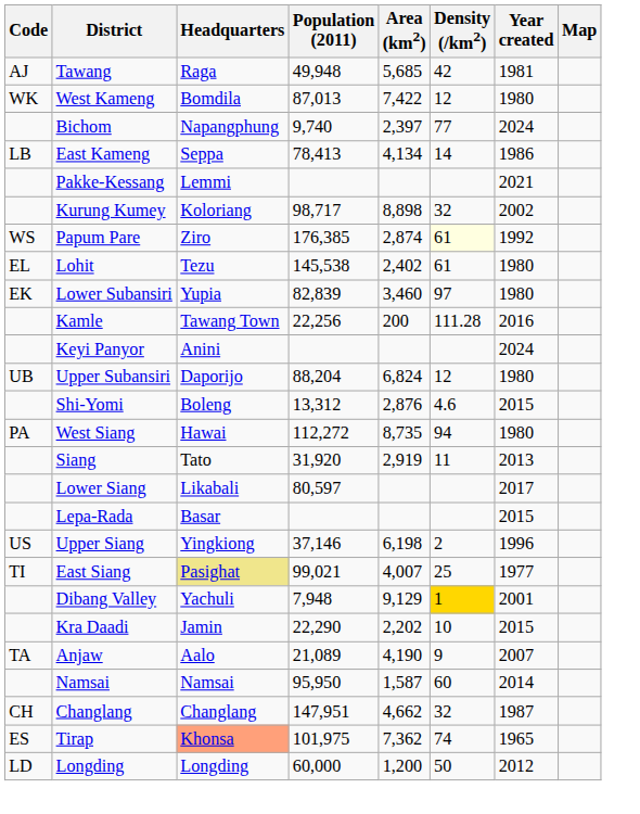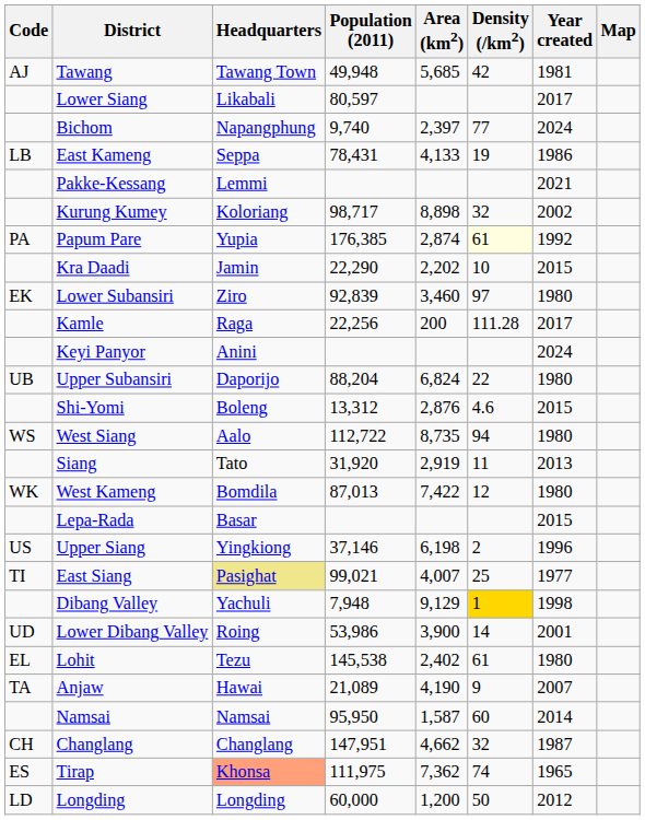Tawang | Headquarters: Raga -> Tawang Town
rows swapped: West Kameng <-> Lower Siang
East Kameng | Population (2011): 78,413 -> 78,431
East Kameng | Area (km2): 4,134 -> 4,133
East Kameng | Density (/km2): 14 -> 19
Papum Pare | Code: WS -> PA
Papum Pare | Headquarters: Ziro -> Yupia
rows swapped: Kra Daadi <-> Lohit
Lower Subansiri | Headquarters: Yupia -> Ziro
Lower Subansiri | Population (2011): 82,839 -> 92,839
Kamle | Headquarters: Tawang Town -> Raga
Kamle | Year created: 2016 -> 2017
Upper Subansiri | Density (/km2): 12 -> 22
West Siang | Code: PA -> WS
West Siang | Headquarters: Hawai -> Aalo
West Siang | Population (2011): 112,272 -> 112,722
Dibang Valley | Year created: 2001 -> 1998
+ row: UD | Lower Dibang Valley | Roing | 53,986 | 3,900 | 14 | 2001
Anjaw | Headquarters: Aalo -> Hawai
Tirap | Population (2011): 101,975 -> 111,975
